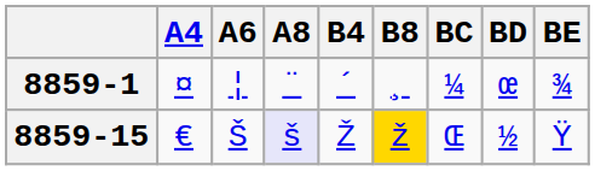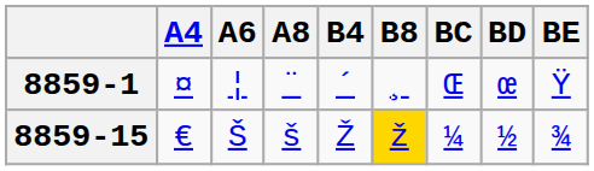8859-1 | BC: ¼ -> Œ
8859-1 | BE: ¾ -> Ÿ
8859-15 | A8: lavender background -> no background
8859-15 | BC: Œ -> ¼
8859-15 | BE: Ÿ -> ¾
